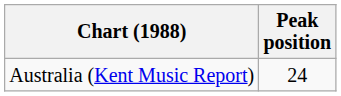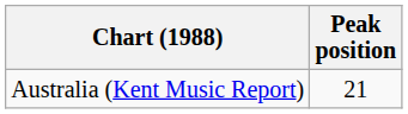Australia (Kent Music Report) | Peak position: 24 -> 21
